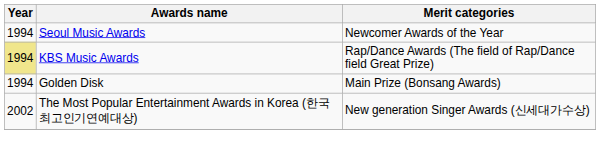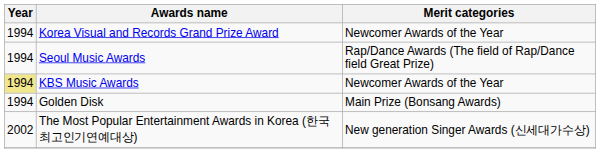+ row: 1994 | Korea Visual and Records Grand Prize Award | Newcomer Awards of the Year
Seoul Music Awards | Merit categories: Newcomer Awards of the Year -> Rap/Dance Awards (The field of Rap/Dance field Great Prize)
KBS Music Awards | Merit categories: Rap/Dance Awards (The field of Rap/Dance field Great Prize) -> Newcomer Awards of the Year
